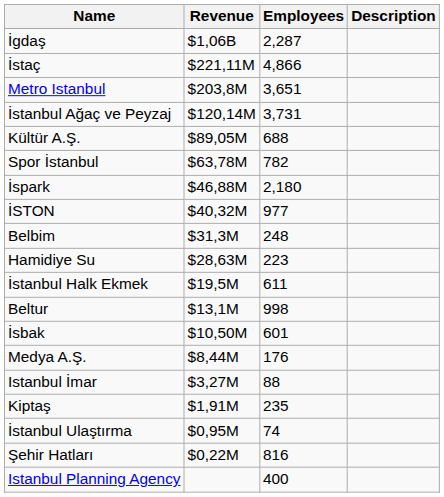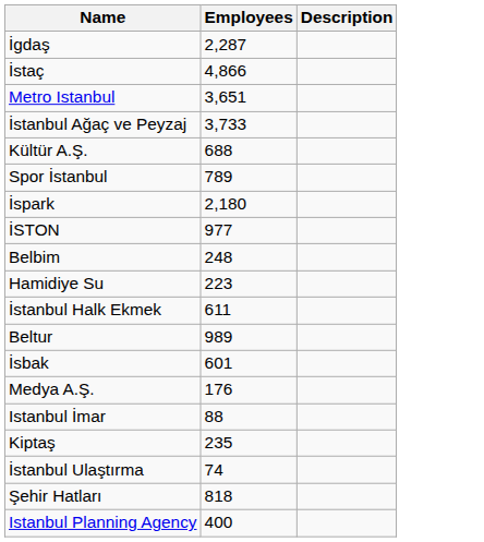- column: Revenue | $1,06B | $221,11M | $203,8M | $120,14M | $89,05M | $63,78M | $46,88M | $40,32M | $31,3M | $28,63M | $19,5M | $13,1M | $10,50M | $8,44M | $3,27M | $1,91M | $0,95M | $0,22M
İstanbul Ağaç ve Peyzaj | Employees: 3,731 -> 3,733
Spor İstanbul | Employees: 782 -> 789
Beltur | Employees: 998 -> 989
Şehir Hatları | Employees: 816 -> 818
